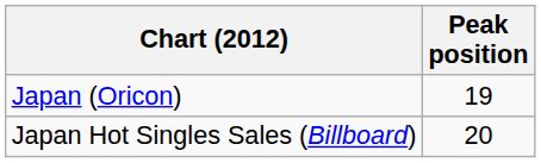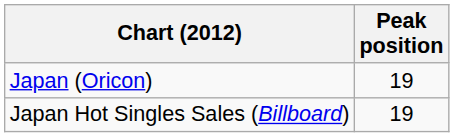Japan Hot Singles Sales (Billboard) | Peak position: 20 -> 19
